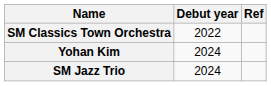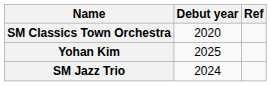SM Classics Town Orchestra | Debut year: 2022 -> 2020
Yohan Kim | Debut year: 2024 -> 2025
